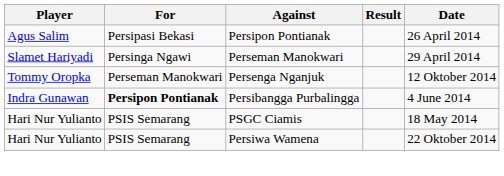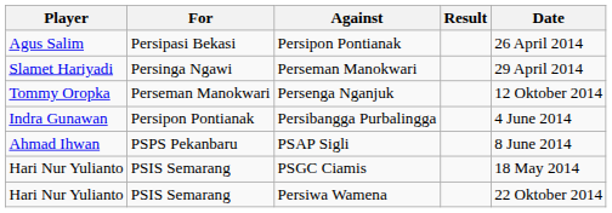Persibangga Purbalingga | For: bold -> normal
+ row: Ahmad Ihwan | PSPS Pekanbaru | PSAP Sigli | 8 June 2014
